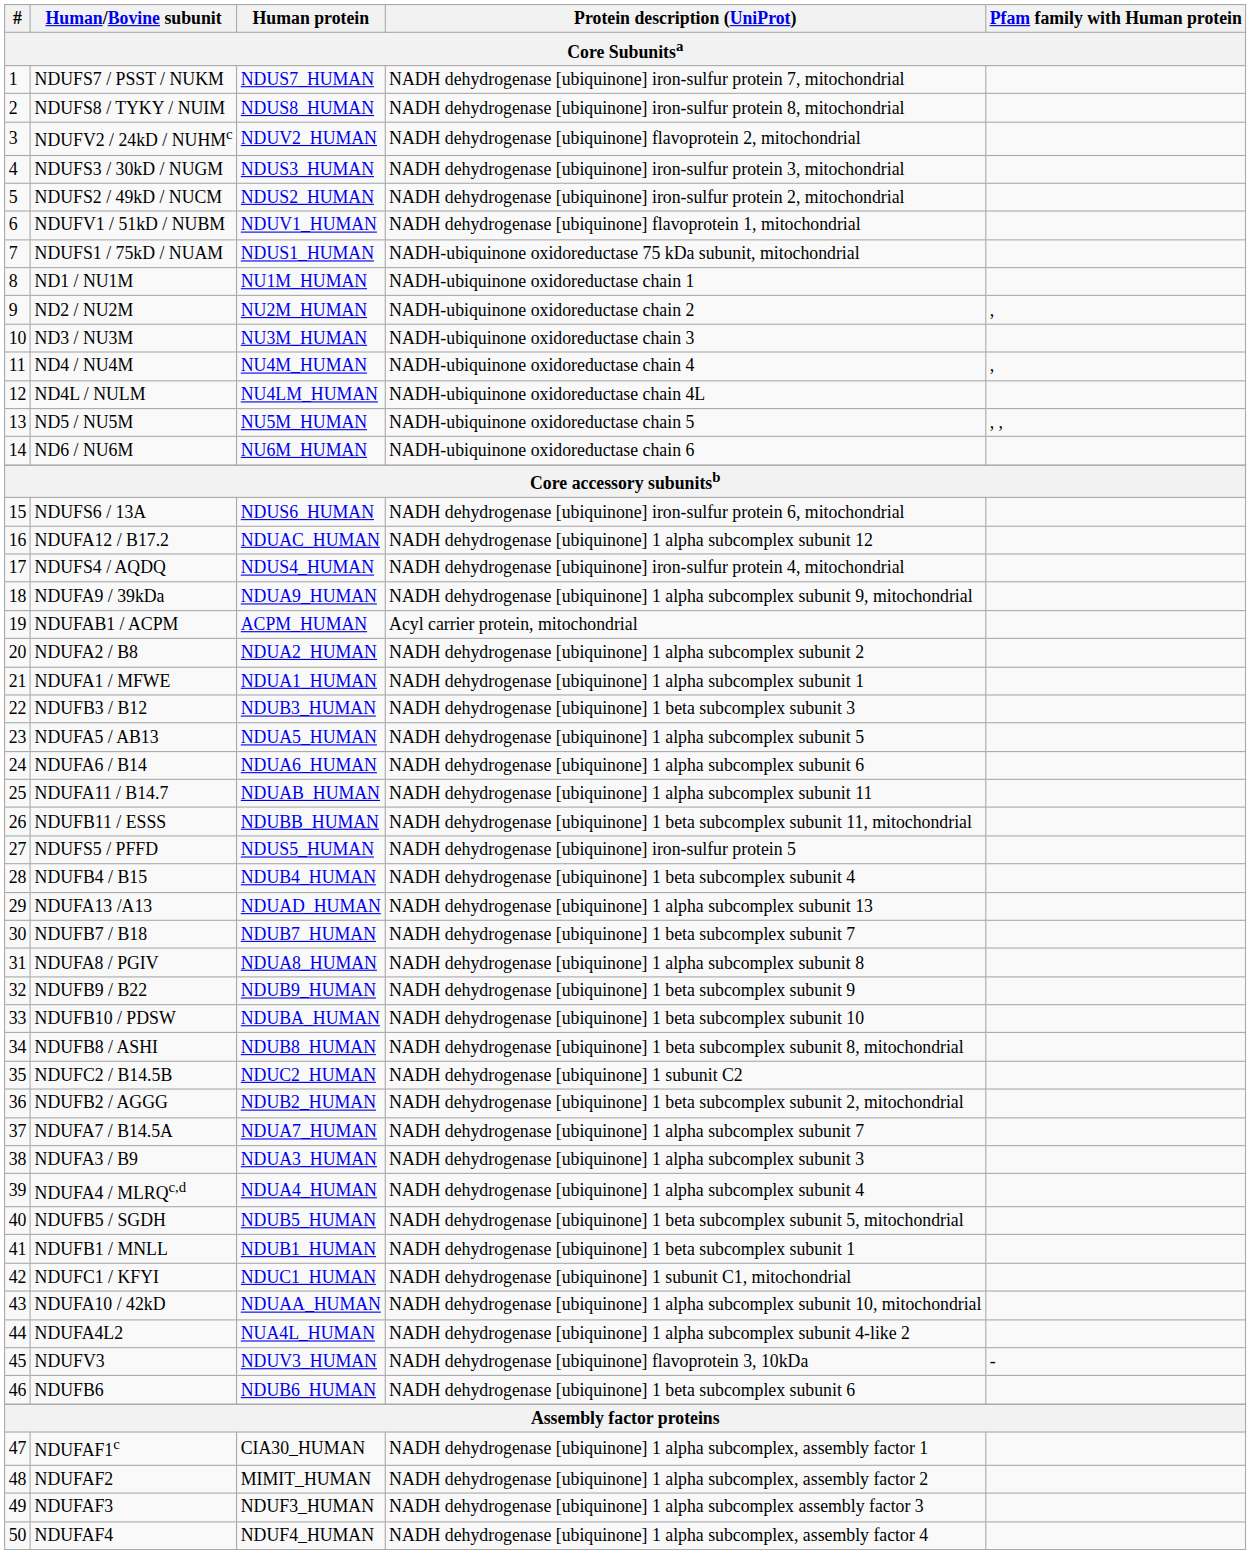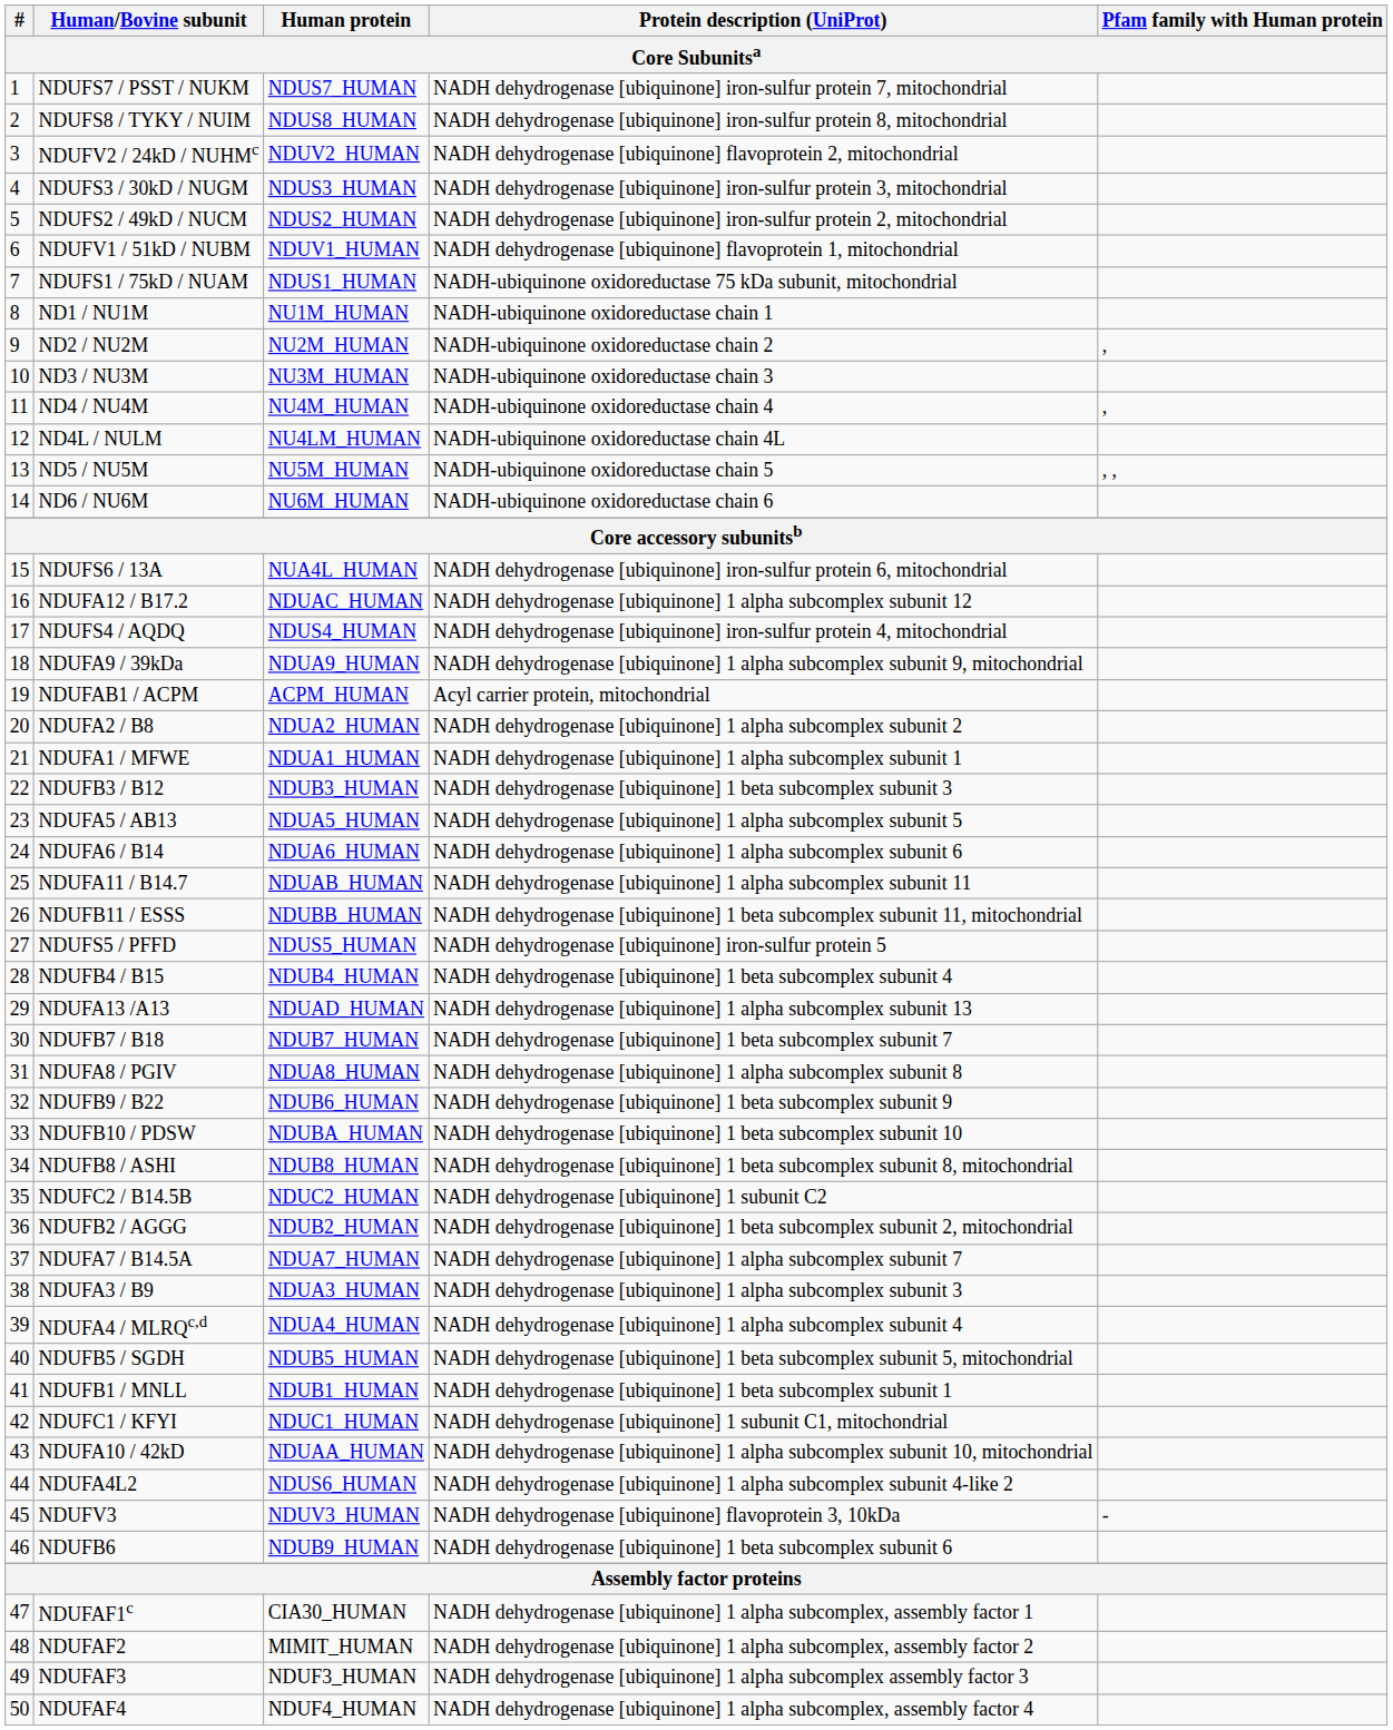NDUFS6 / 13A | Human protein: NDUS6_HUMAN -> NUA4L_HUMAN
NDUFB9 / B22 | Human protein: NDUB9_HUMAN -> NDUB6_HUMAN
NDUFA4L2 | Human protein: NUA4L_HUMAN -> NDUS6_HUMAN
NDUFB6 | Human protein: NDUB6_HUMAN -> NDUB9_HUMAN
